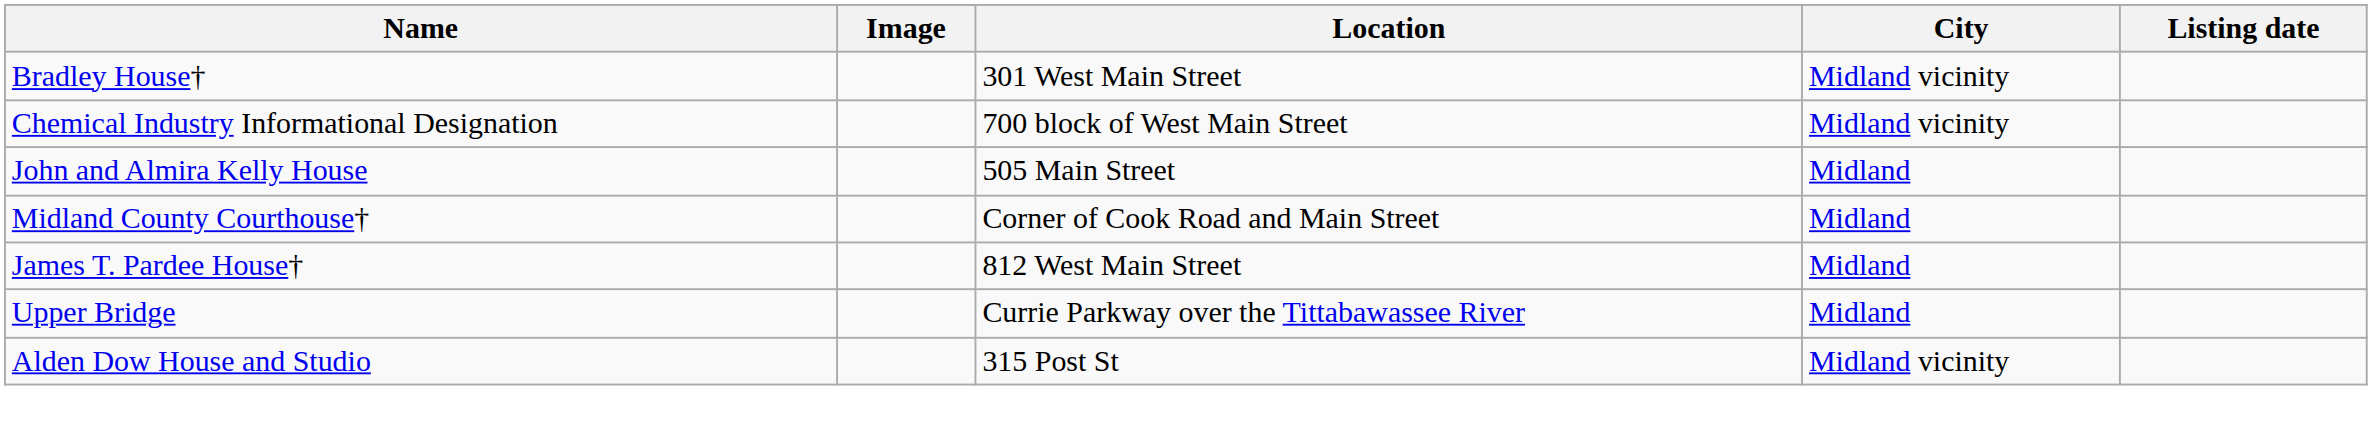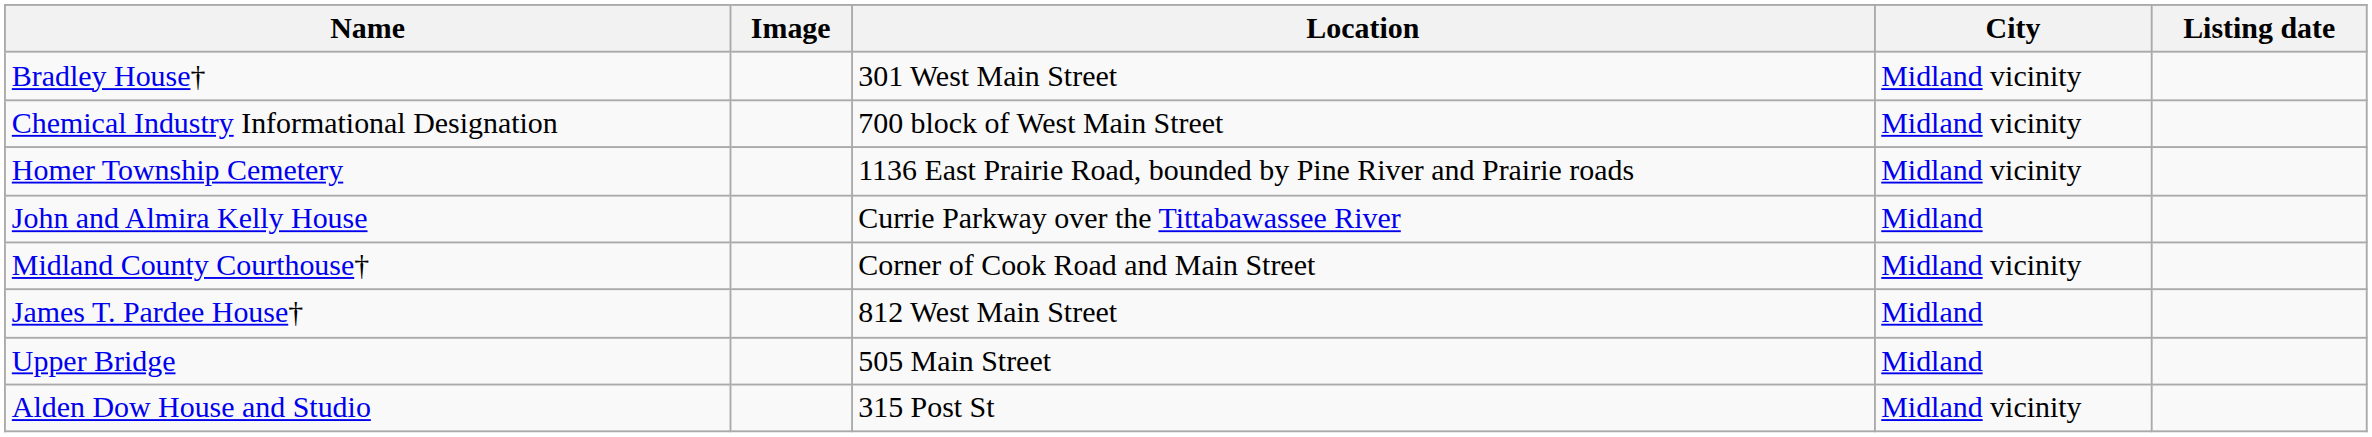+ row: Homer Township Cemetery | 1136 East Prairie Road, bounded by Pine River and Prairie roads | Midland vicinity
John and Almira Kelly House | Location: 505 Main Street -> Currie Parkway over the Tittabawassee River
Midland County Courthouse† | City: Midland -> Midland vicinity
Upper Bridge | Location: Currie Parkway over the Tittabawassee River -> 505 Main Street
